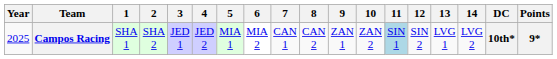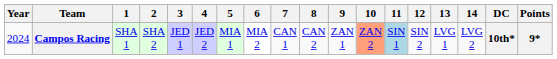Campos Racing | Year: 2025 -> 2024
Campos Racing | 10: no background -> lightsalmon background
